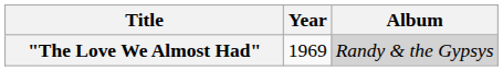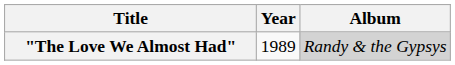"The Love We Almost Had" | Year: 1969 -> 1989
